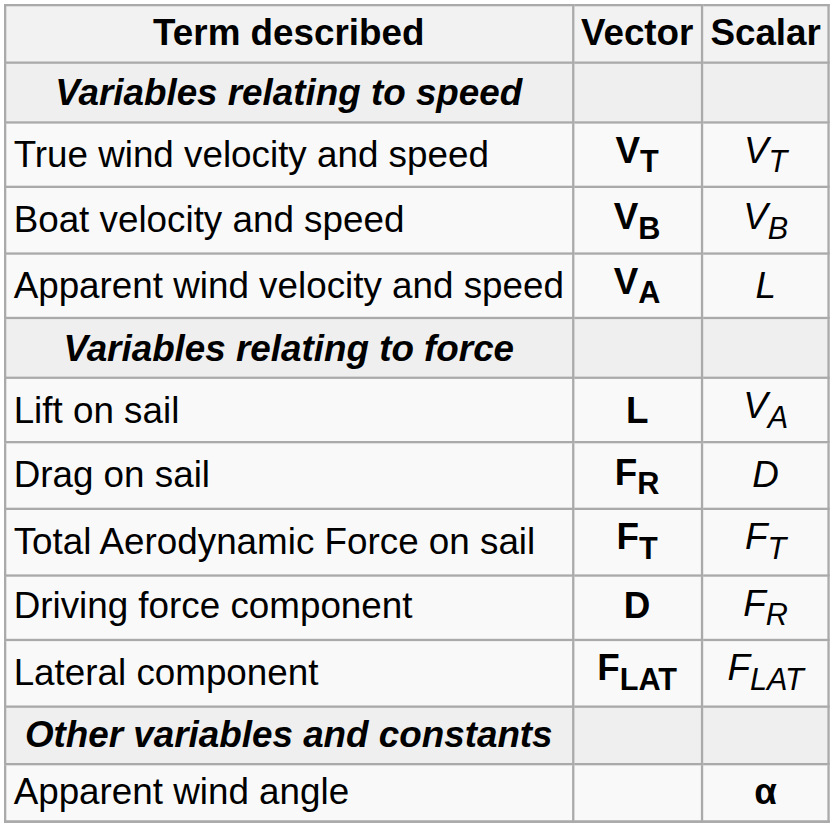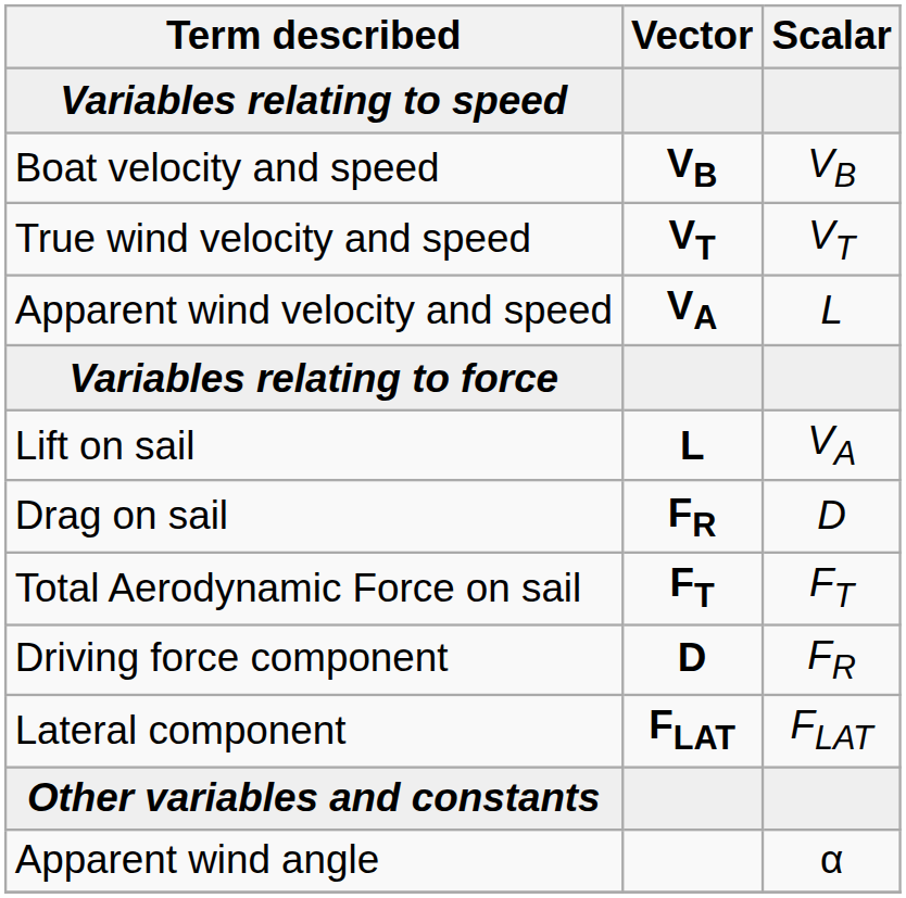rows swapped: True wind velocity and speed <-> Boat velocity and speed
Apparent wind angle | Scalar: bold -> normal
